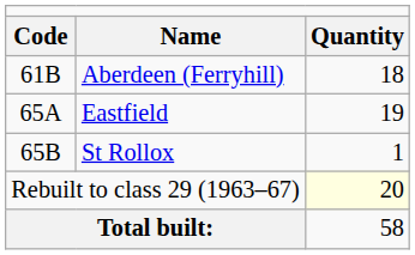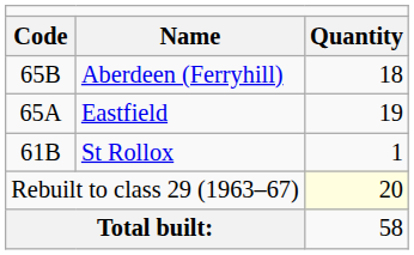Aberdeen (Ferryhill) | column 1: 61B -> 65B
St Rollox | column 1: 65B -> 61B
